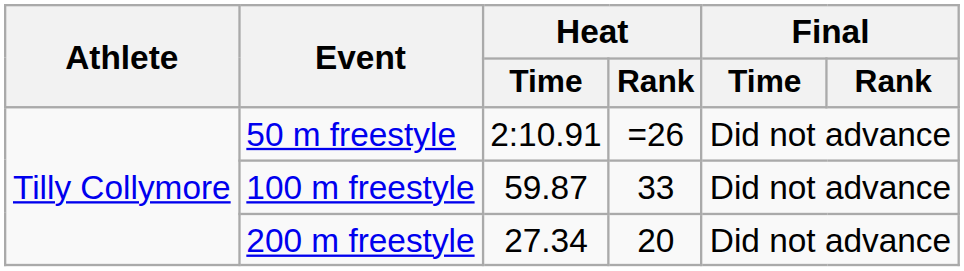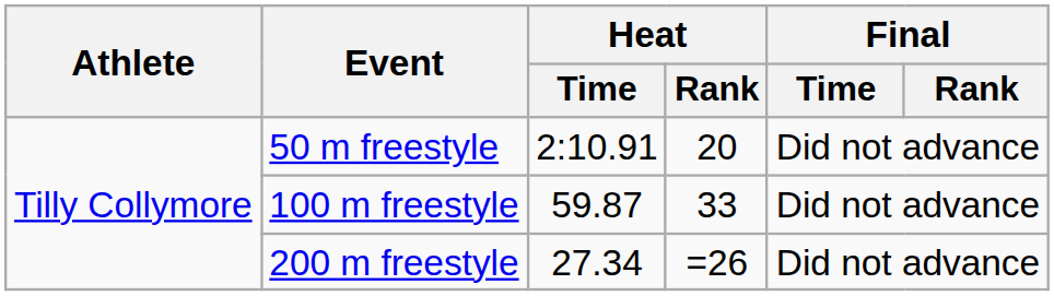50 m freestyle | Heat / Rank: =26 -> 20
200 m freestyle | Heat / Rank: 20 -> =26
